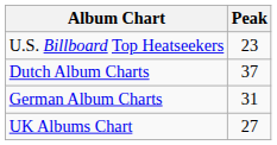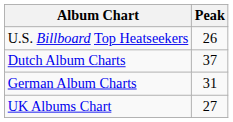U.S. Billboard Top Heatseekers | Peak: 23 -> 26
